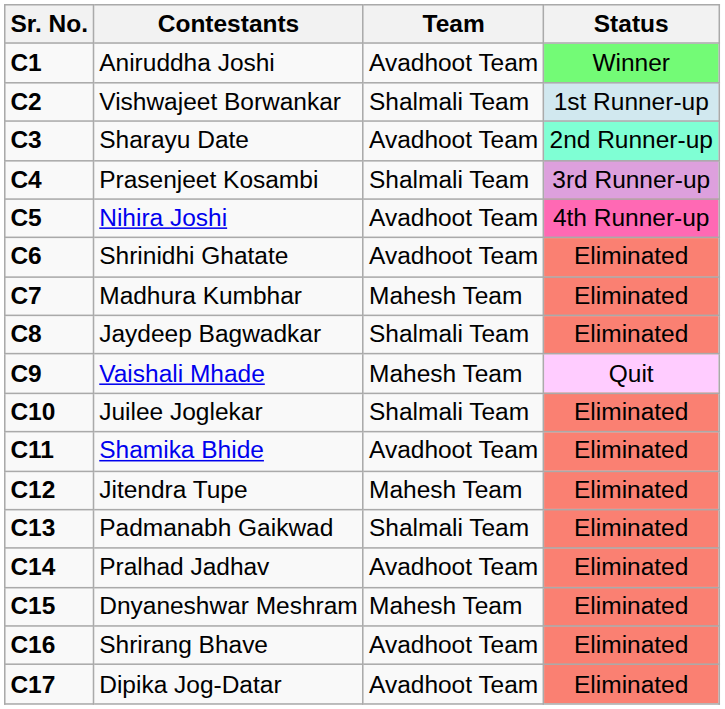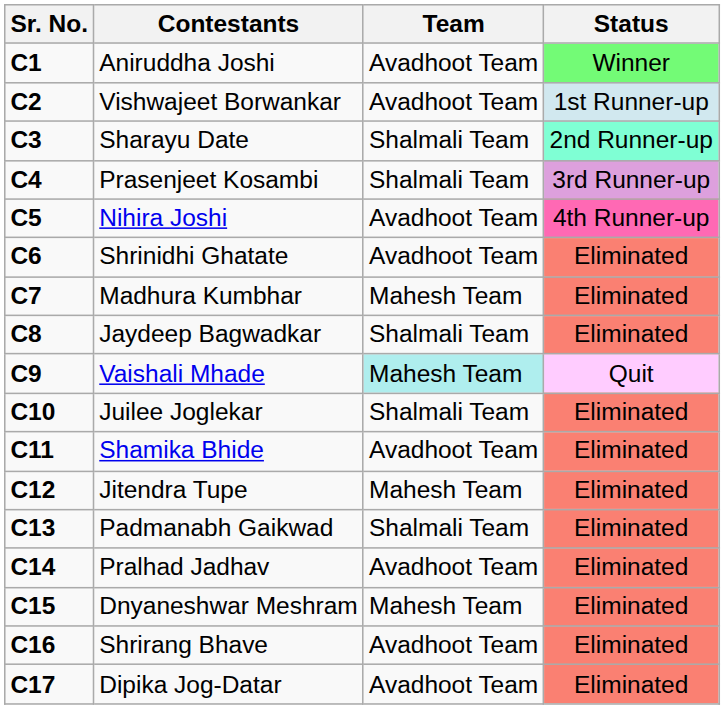Vishwajeet Borwankar | Team: Shalmali Team -> Avadhoot Team
Sharayu Date | Team: Avadhoot Team -> Shalmali Team
Vaishali Mhade | Team: no background -> paleturquoise background
